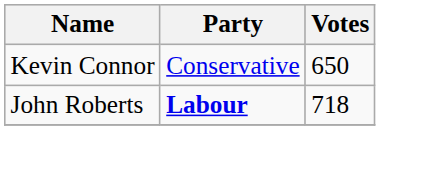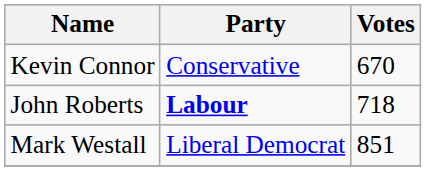Kevin Connor | Votes: 650 -> 670
+ row: Mark Westall | Liberal Democrat | 851
